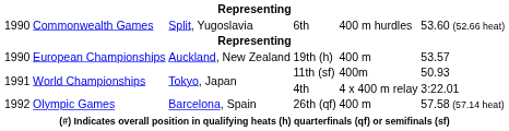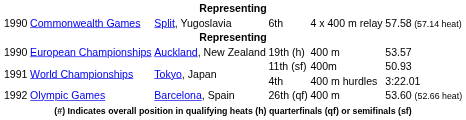6th | column 5: 400 m hurdles -> 4 x 400 m relay
6th | column 6: 53.60 (52.66 heat) -> 57.58 (57.14 heat)
4th | column 5: 4 x 400 m relay -> 400 m hurdles
26th (qf) | column 6: 57.58 (57.14 heat) -> 53.60 (52.66 heat)
